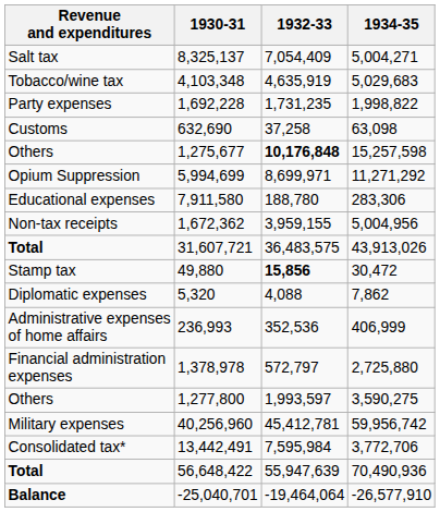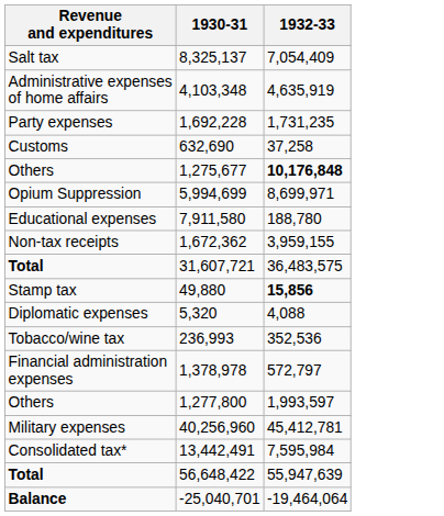- column: 1934-35 | 5,004,271 | 5,029,683 | 1,998,822 | 63,098 | 15,257,598 | 11,271,292 | 283,306 | 5,004,956 | 43,913,026 | 30,472 | 7,862 | 406,999 | 2,725,880 | 3,590,275 | 59,956,742 | 3,772,706 | 70,490,936 | -26,577,910
4,103,348 | Revenue and expenditures: Tobacco/wine tax -> Administrative expenses of home affairs
236,993 | Revenue and expenditures: Administrative expenses of home affairs -> Tobacco/wine tax
